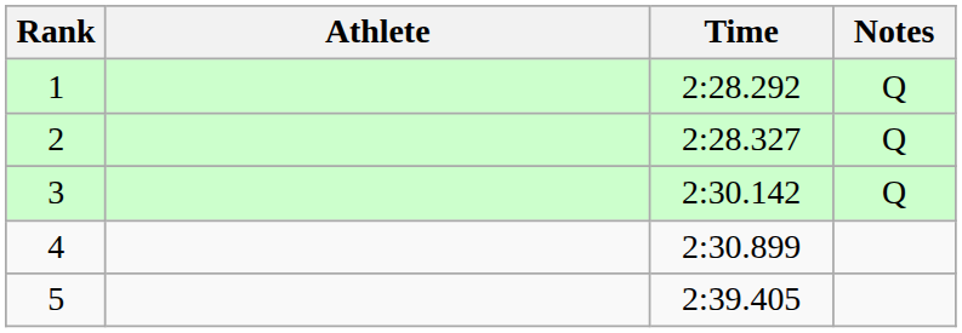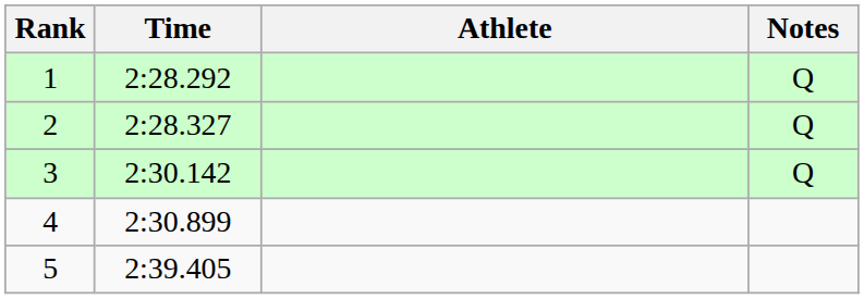columns swapped: Athlete <-> Time
